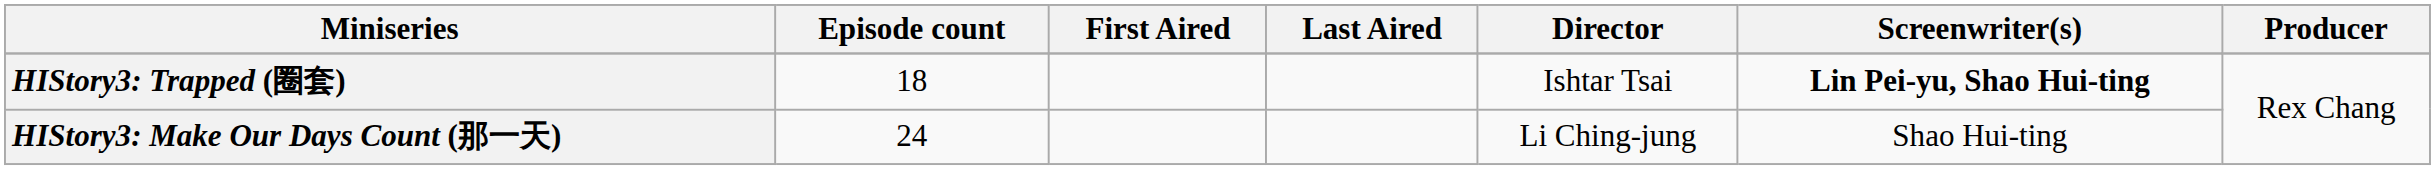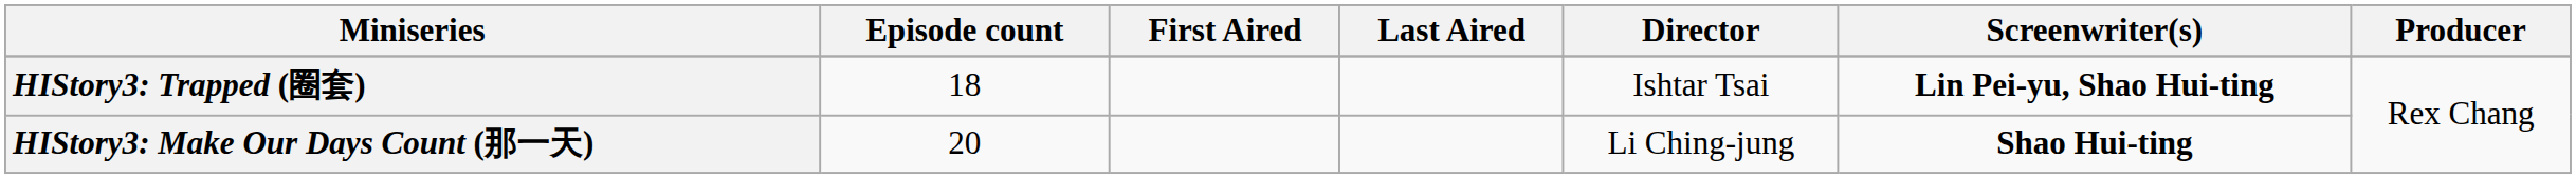HIStory3: Make Our Days Count (那一天) | Episode count: 24 -> 20
HIStory3: Make Our Days Count (那一天) | Screenwriter(s): normal -> bold
